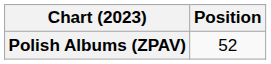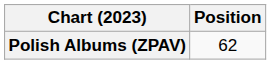Polish Albums (ZPAV) | Position: 52 -> 62
